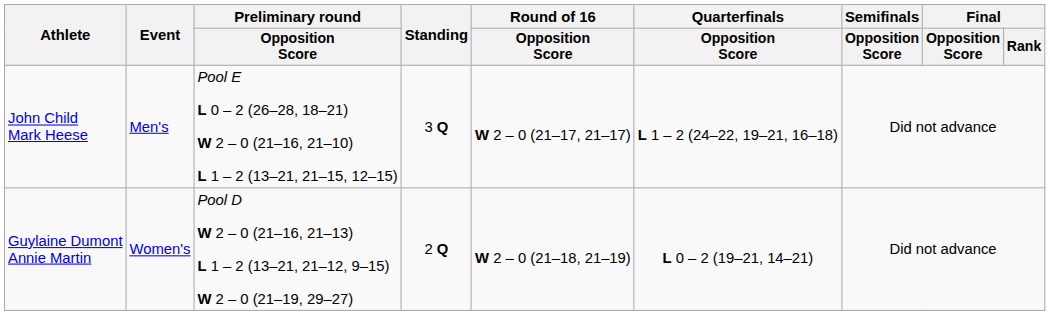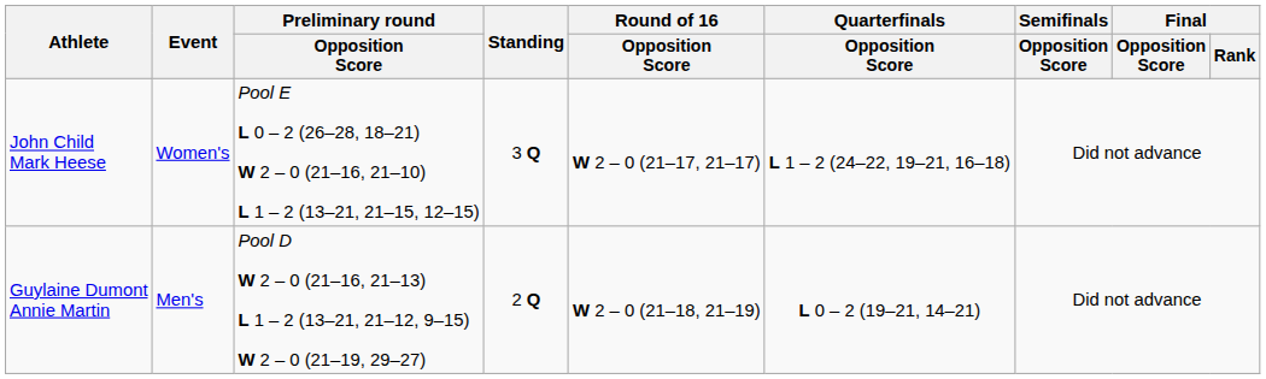John Child Mark Heese | Event: Men's -> Women's
Guylaine Dumont Annie Martin | Event: Women's -> Men's
